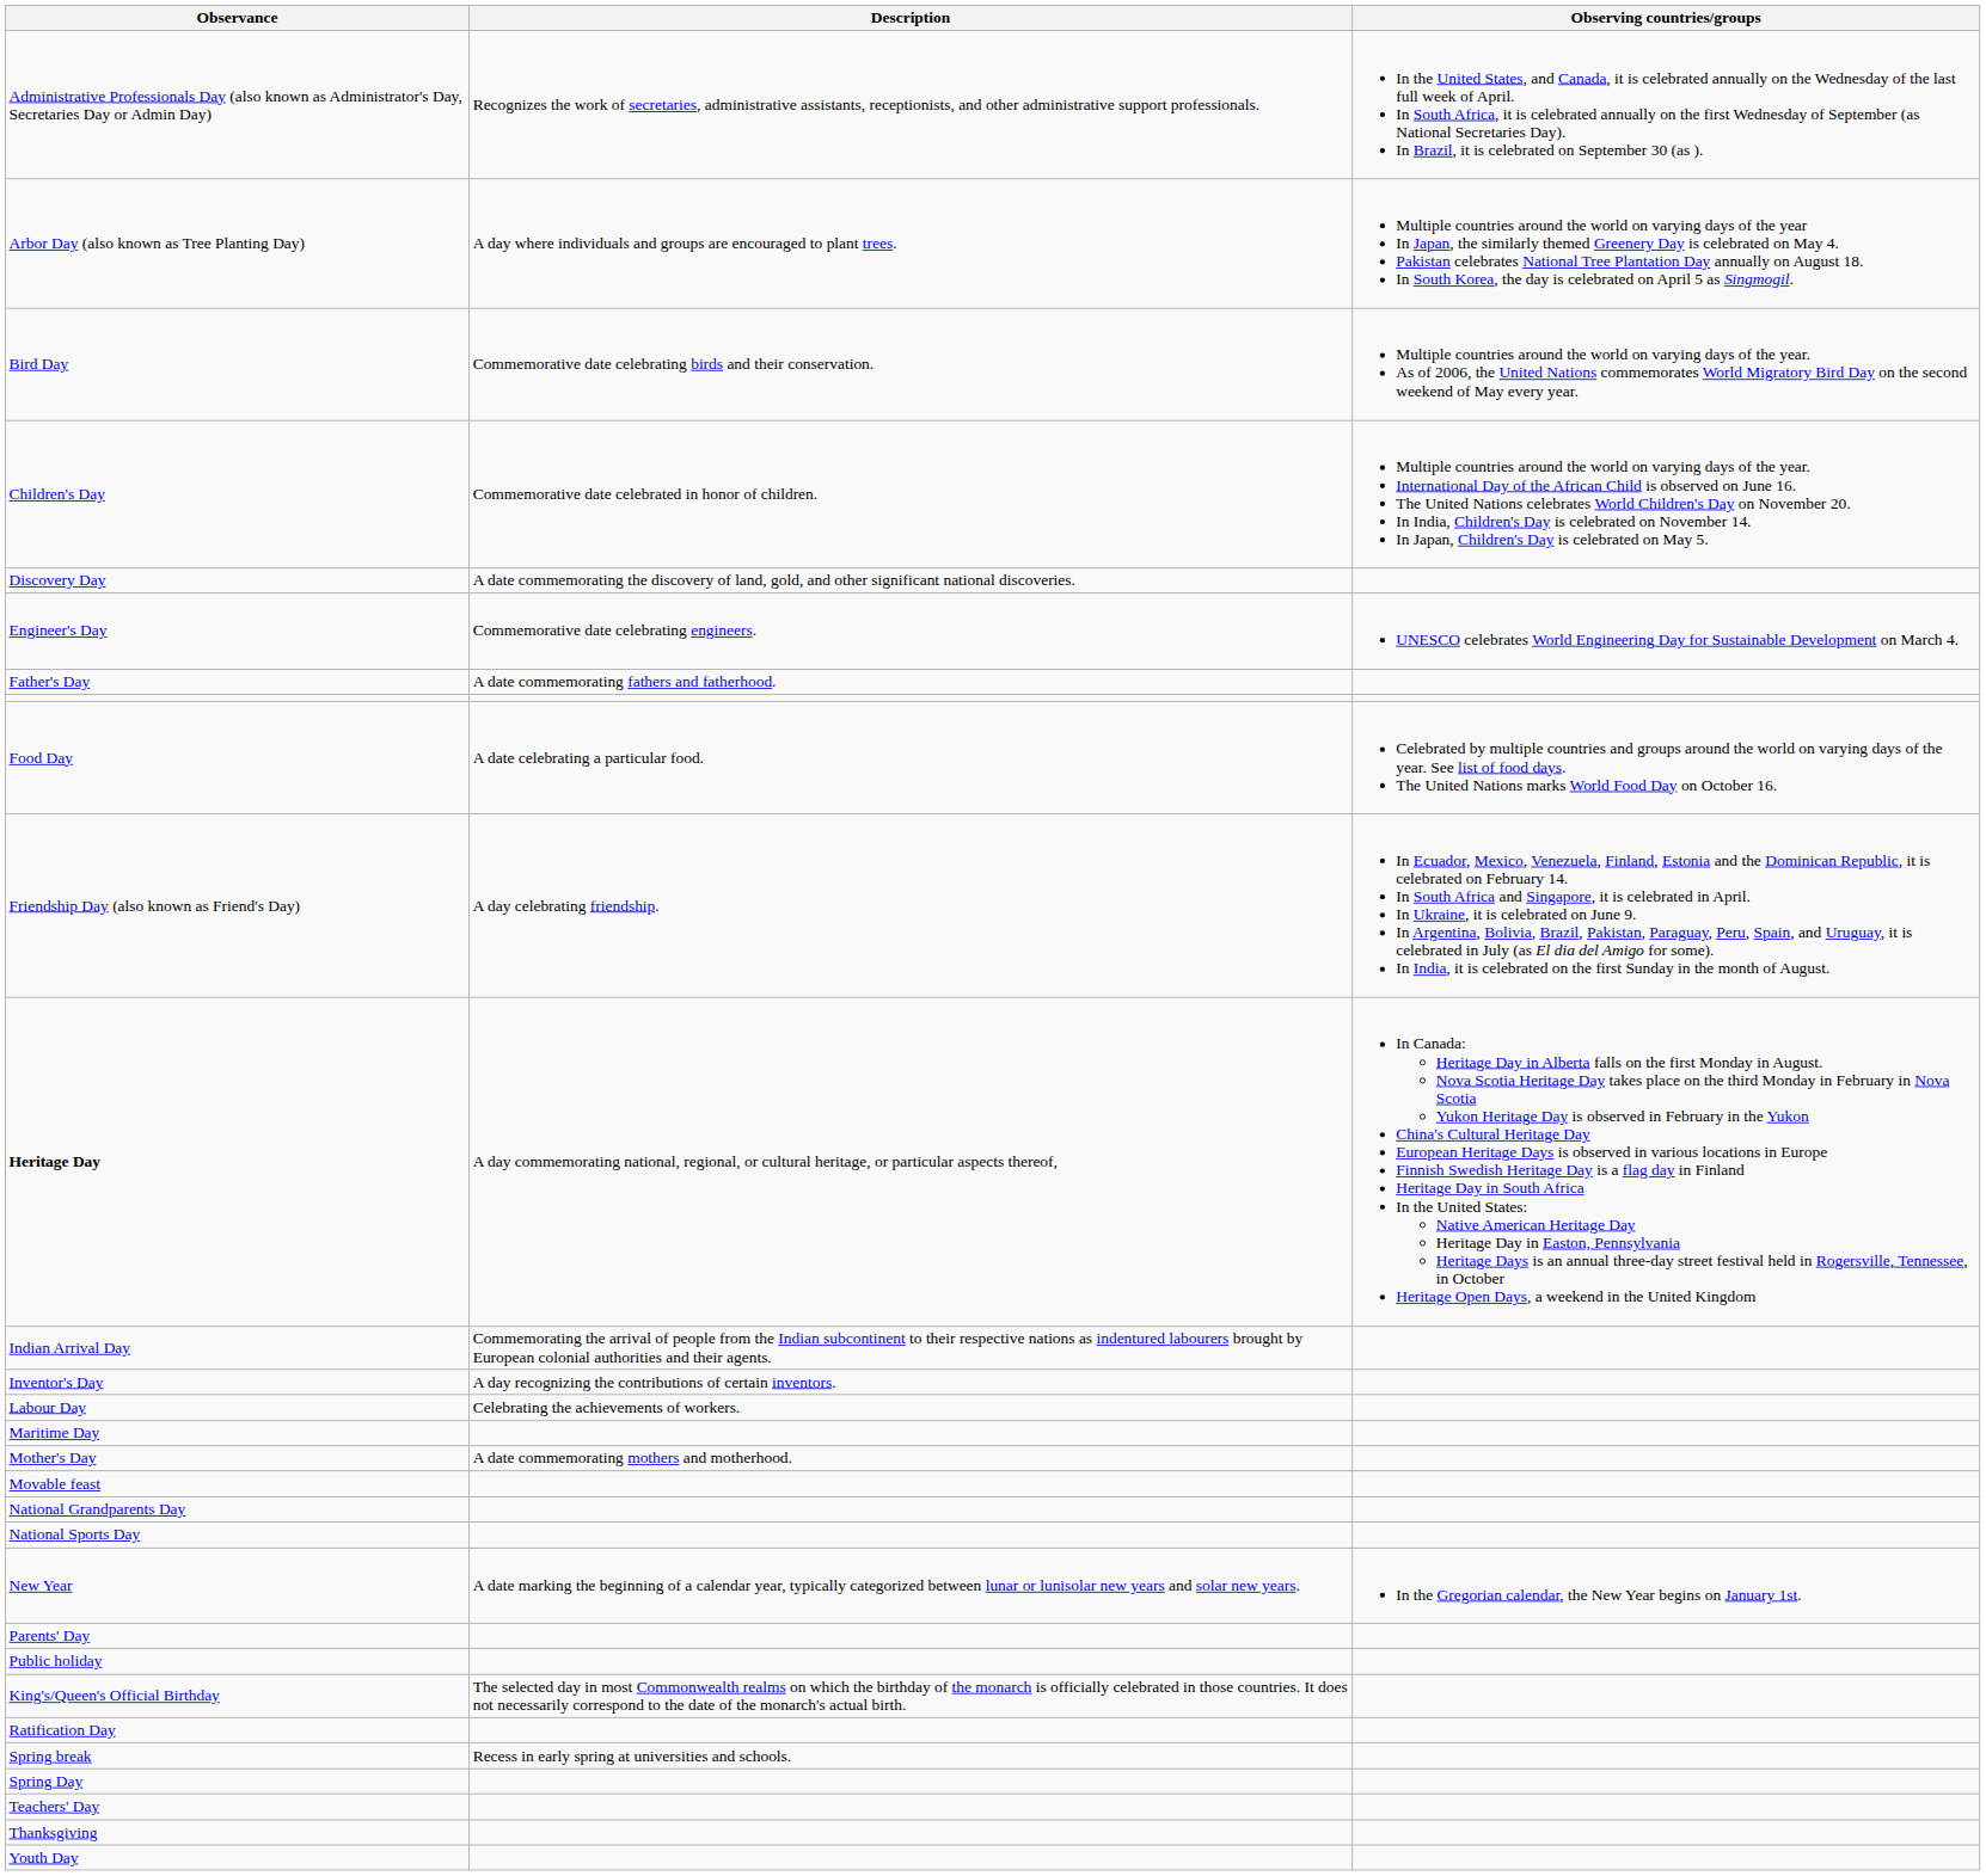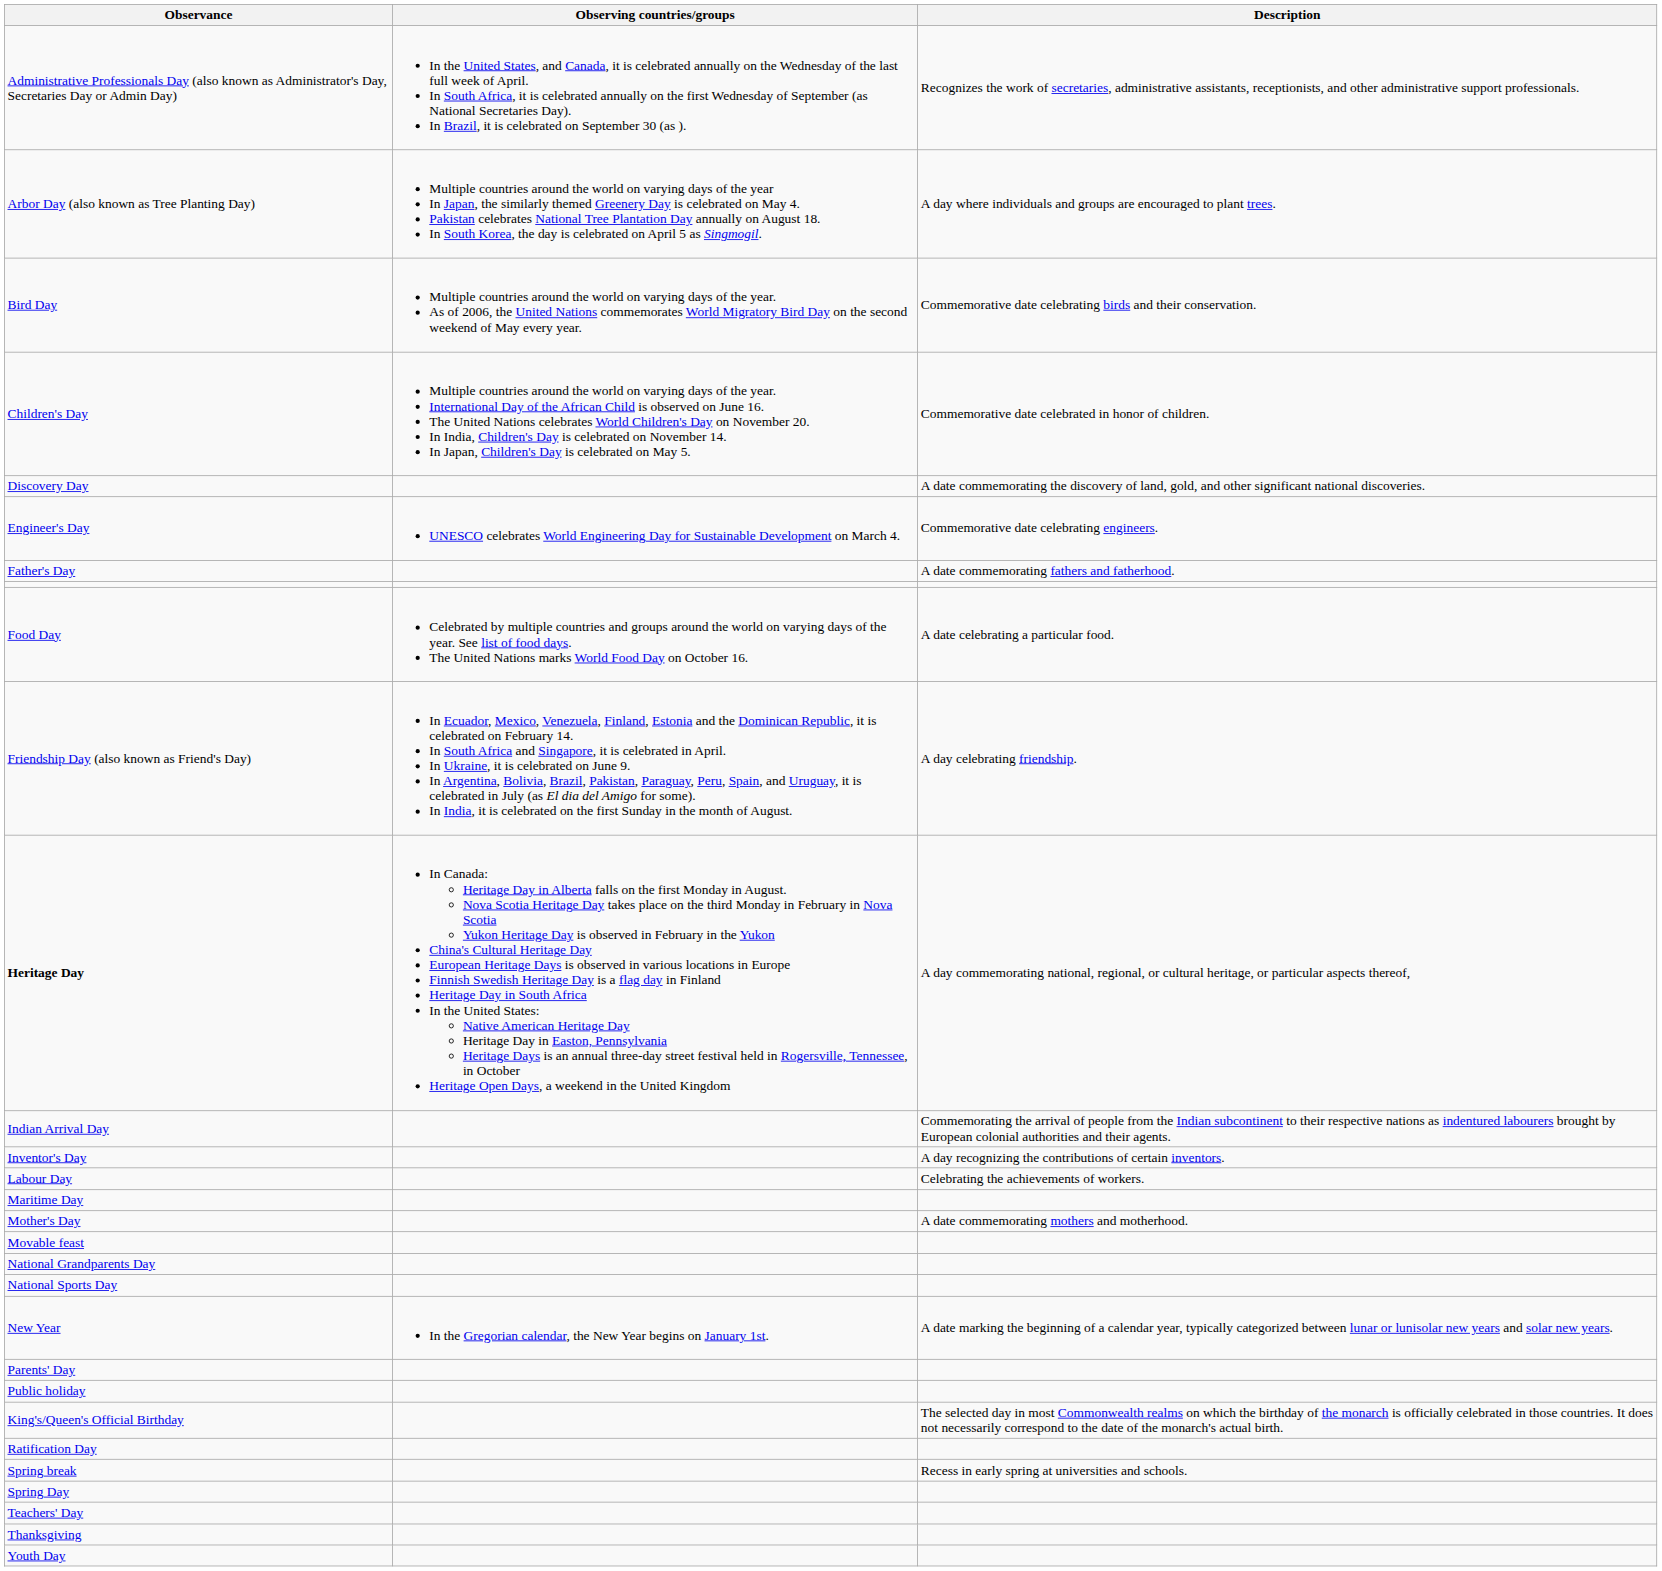columns swapped: Description <-> Observing countries/groups
